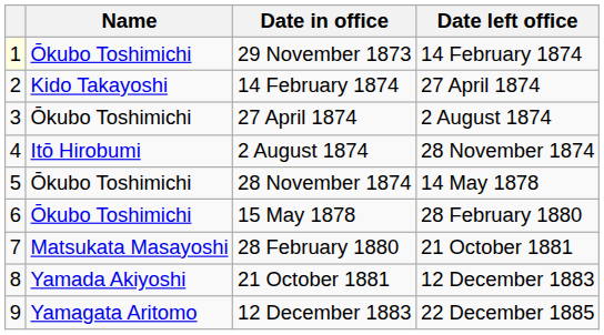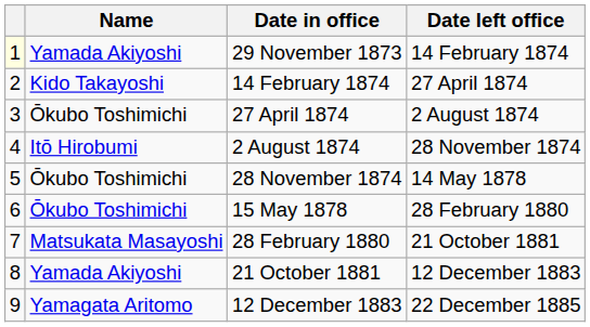29 November 1873 | Name: Ōkubo Toshimichi -> Yamada Akiyoshi
